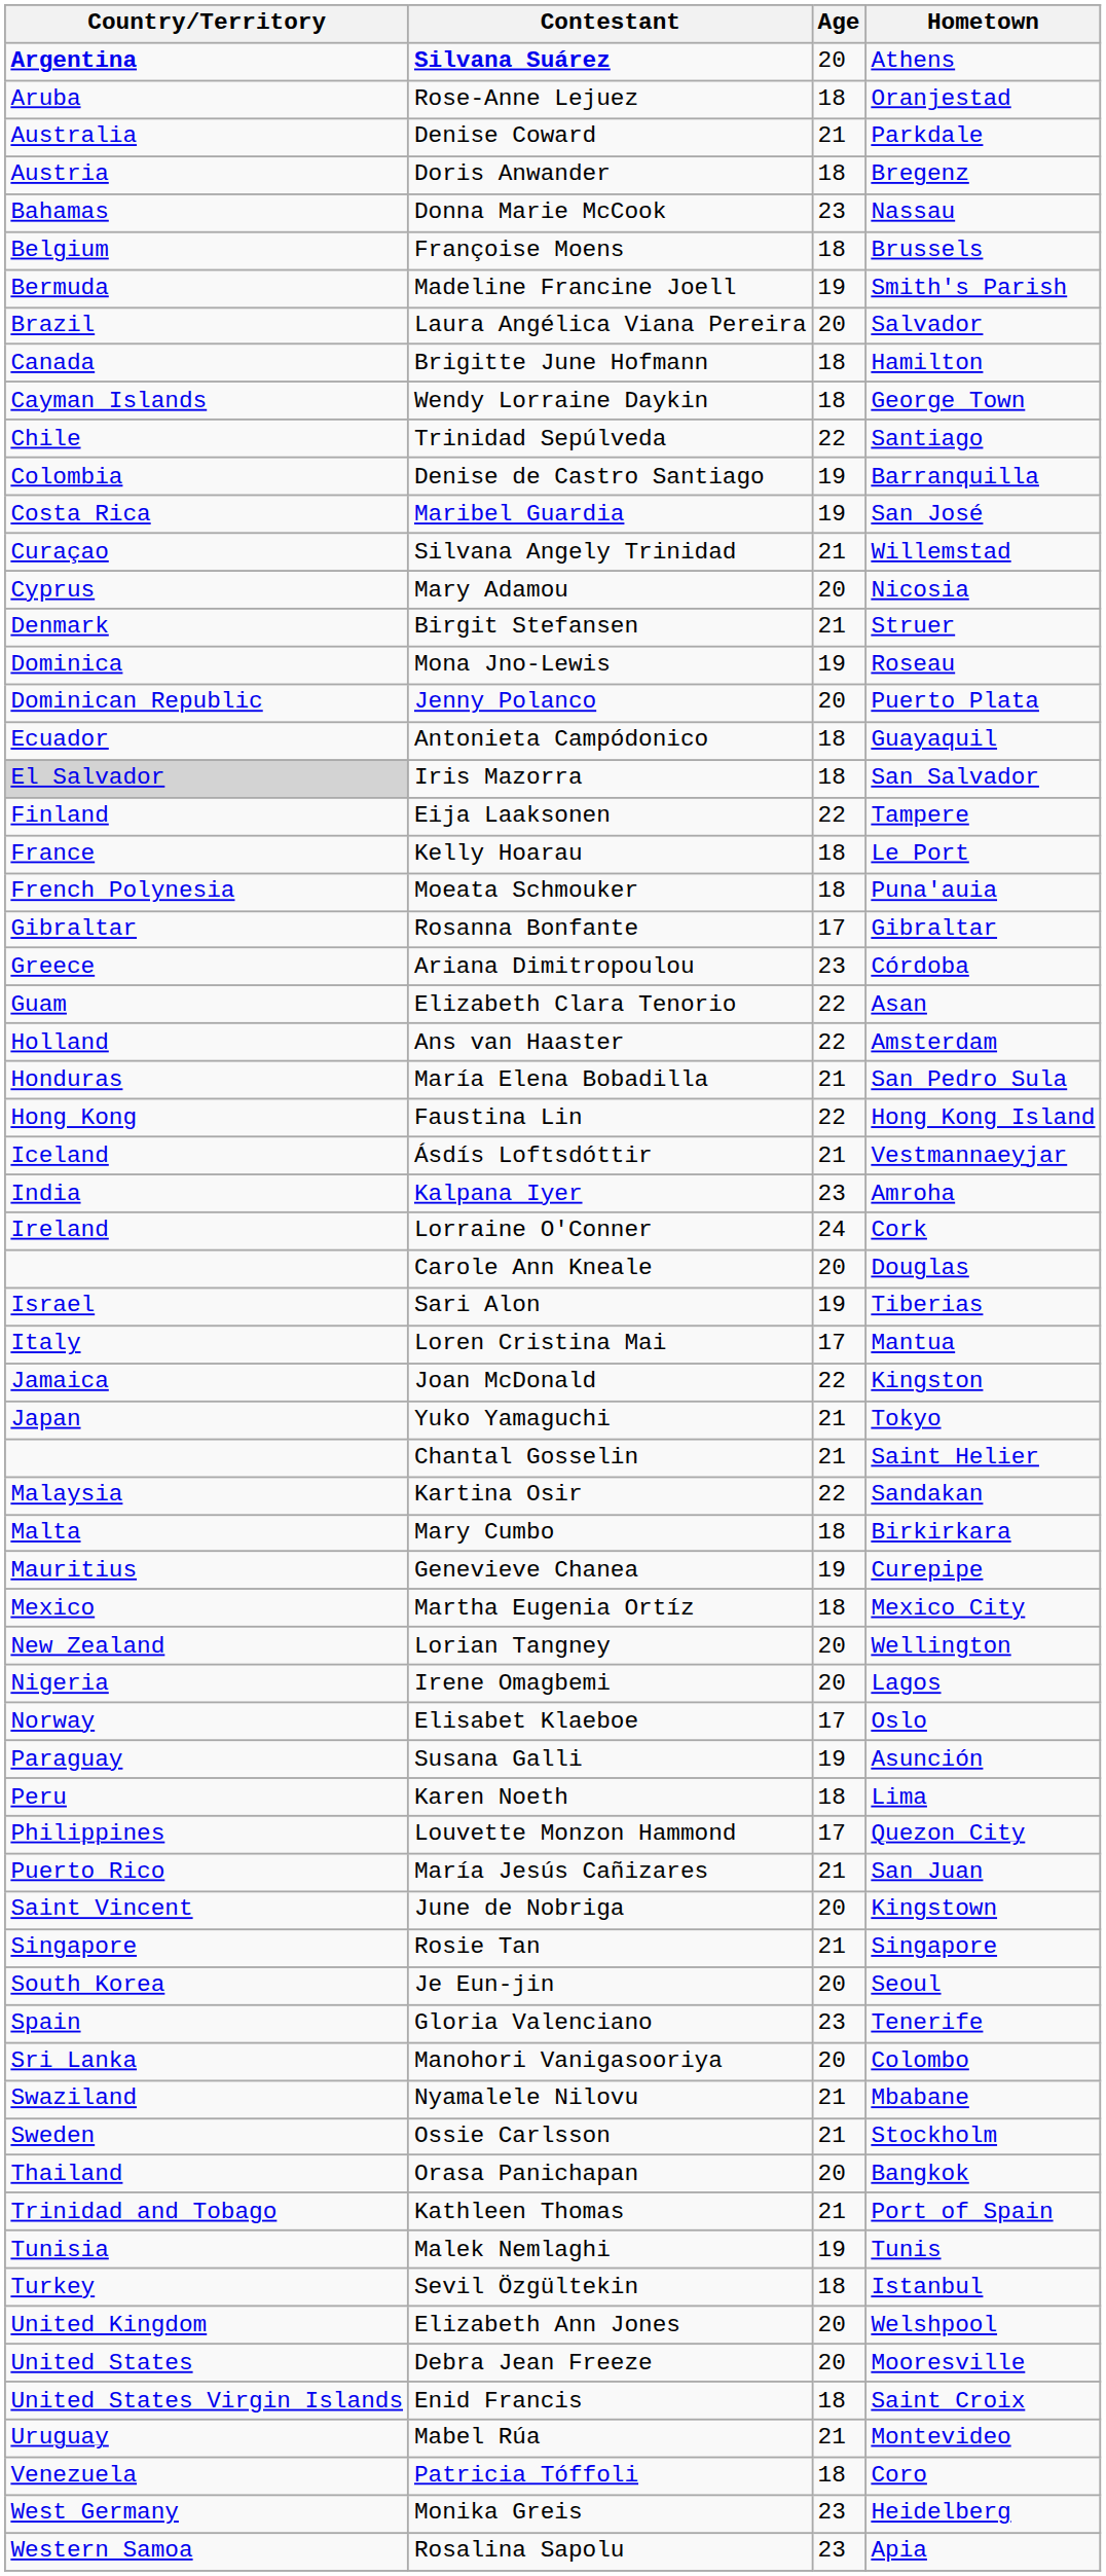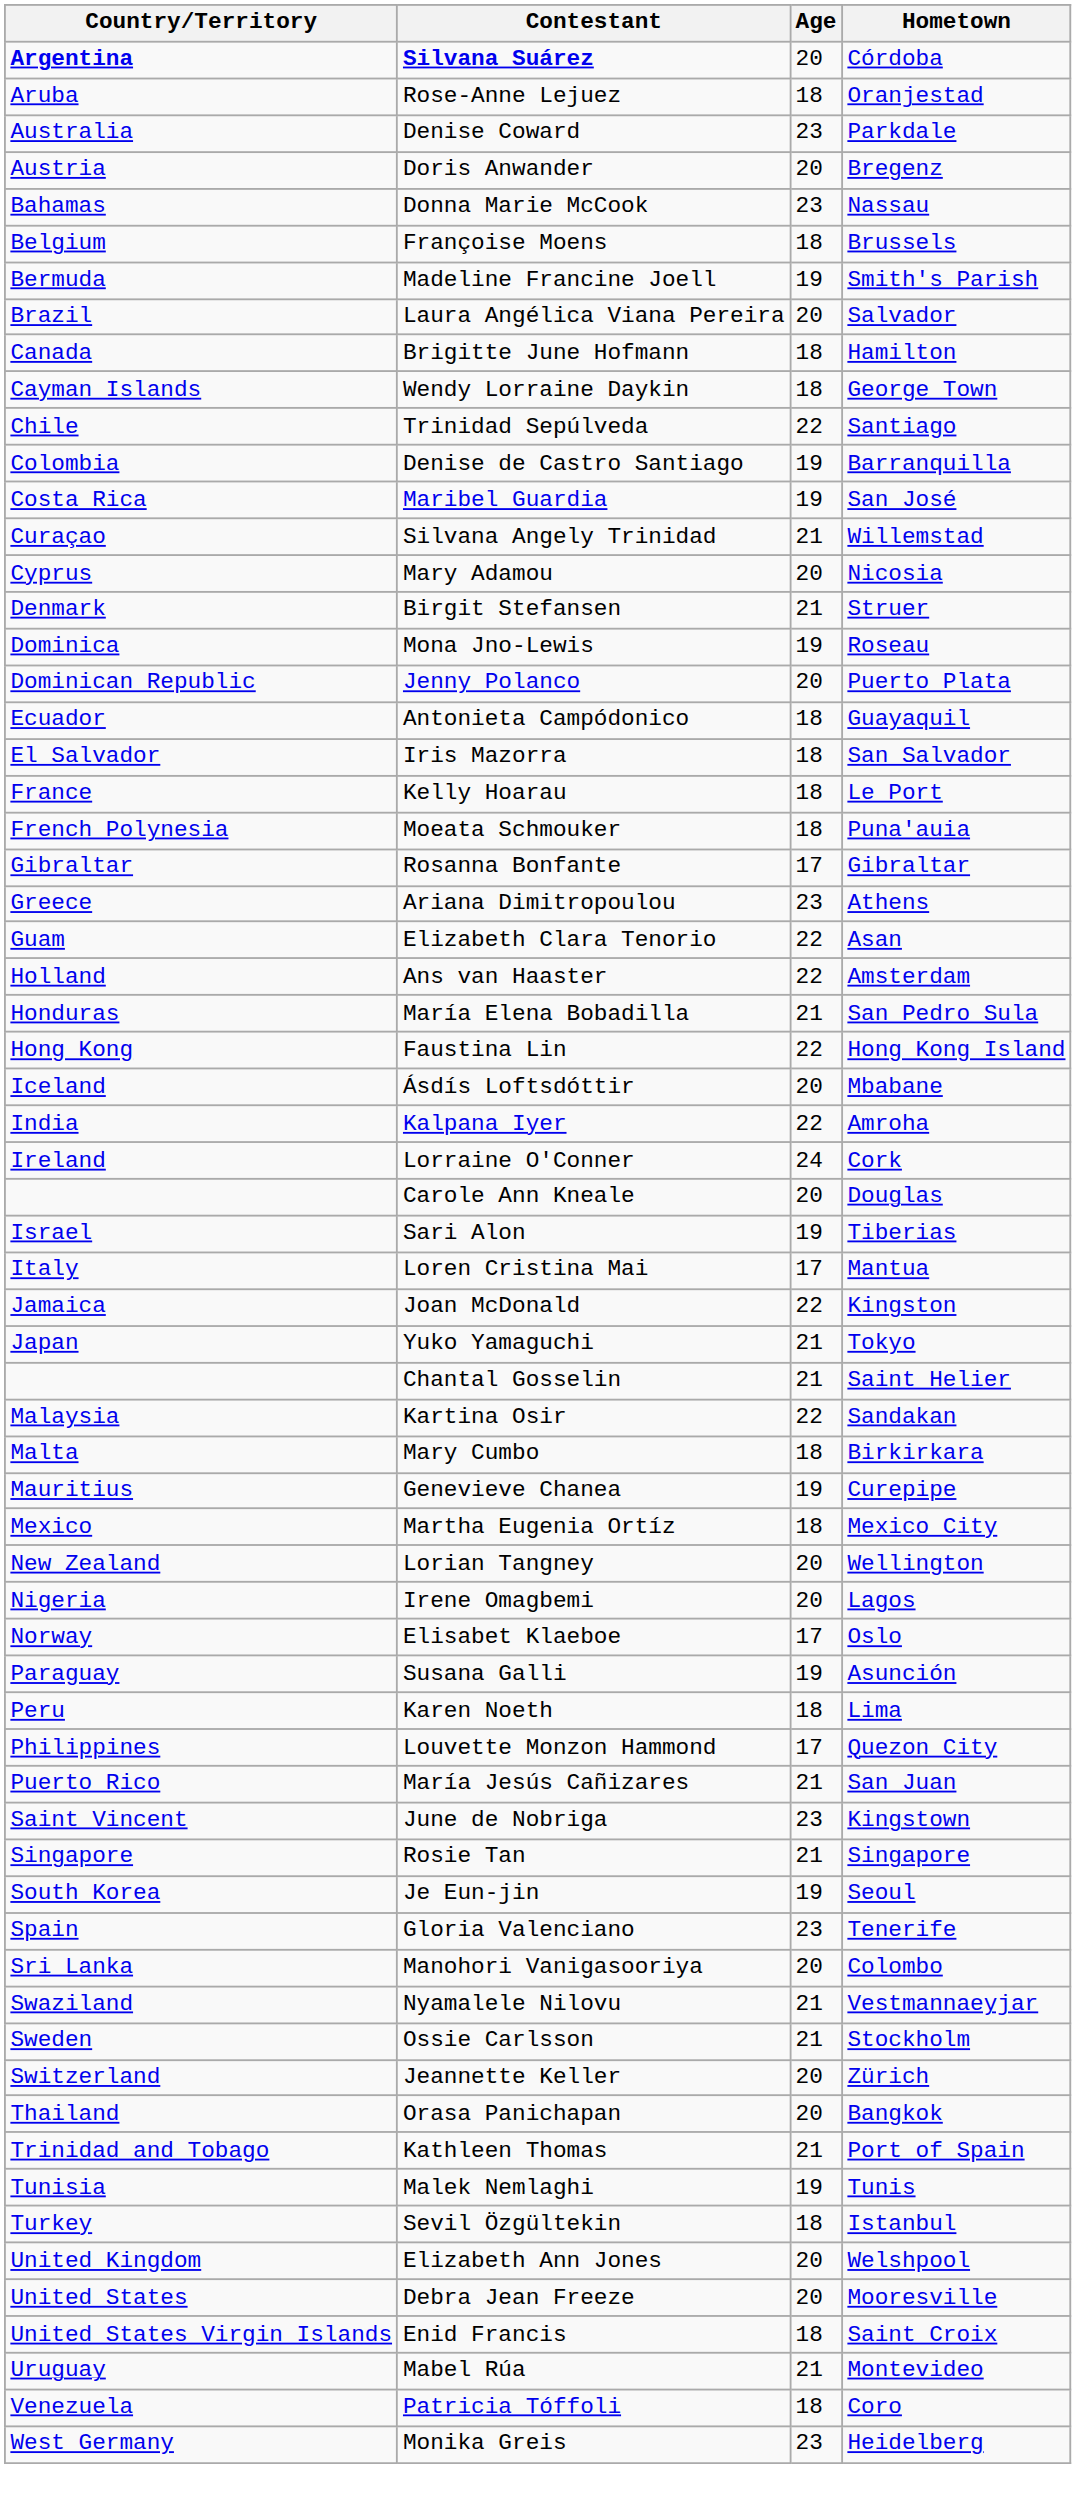Silvana Suárez | Hometown: Athens -> Córdoba
Denise Coward | Age: 21 -> 23
Doris Anwander | Age: 18 -> 20
Iris Mazorra | Country/Territory: lightgrey background -> no background
- row: Finland | Eija Laaksonen | 22 | Tampere
Ariana Dimitropoulou | Hometown: Córdoba -> Athens
Ásdís Loftsdóttir | Age: 21 -> 20
Ásdís Loftsdóttir | Hometown: Vestmannaeyjar -> Mbabane
Kalpana Iyer | Age: 23 -> 22
June de Nobriga | Age: 20 -> 23
Je Eun-jin | Age: 20 -> 19
Nyamalele Nilovu | Hometown: Mbabane -> Vestmannaeyjar
+ row: Switzerland | Jeannette Keller | 20 | Zürich
- row: Western Samoa | Rosalina Sapolu | 23 | Apia
